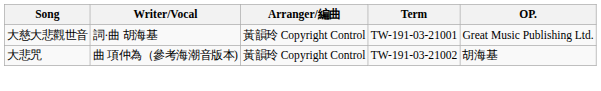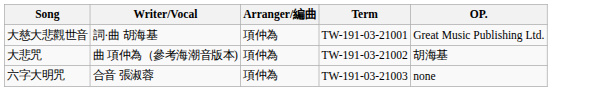大慈大悲觀世音 | Arranger/編曲: 黃韻玲 Copyright Control -> 項仲為
大悲咒 | Arranger/編曲: 黃韻玲 Copyright Control -> 項仲為
+ row: 六字大明咒 | 合音 張淑蓉 | 項仲為 | TW-191-03-21003 | none
